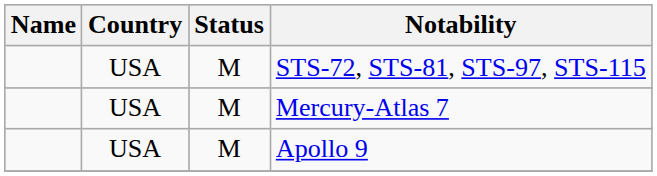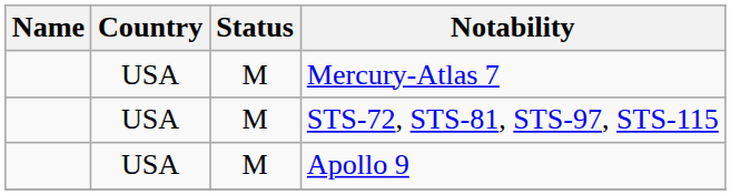rows swapped: Mercury-Atlas 7 <-> STS-72, STS-81, STS-97, STS-115
